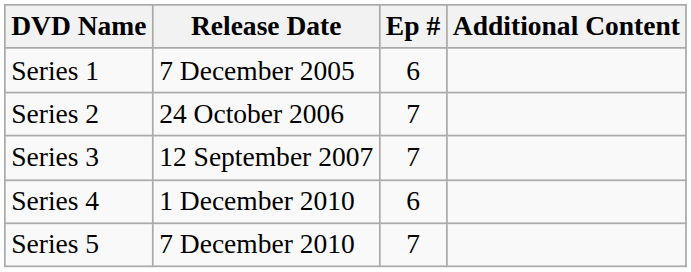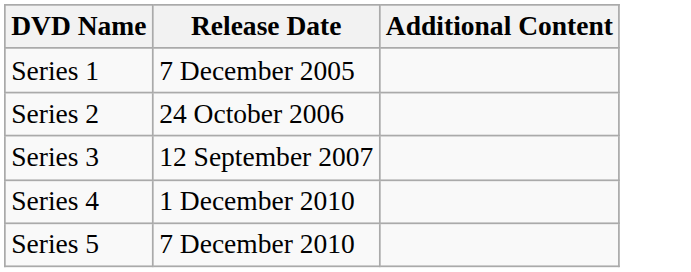- column: Ep # | 6 | 7 | 7 | 6 | 7
